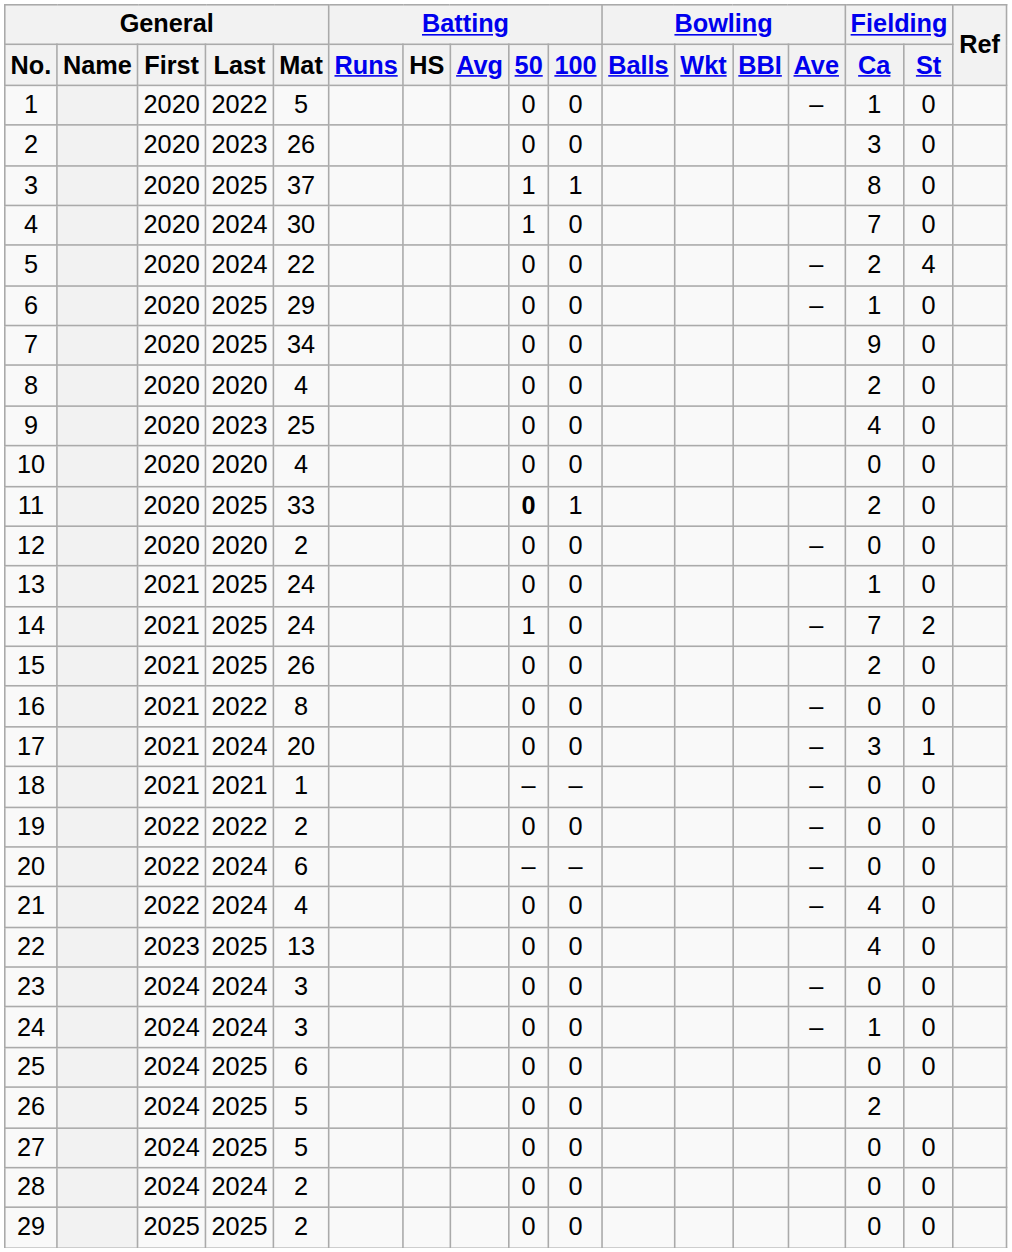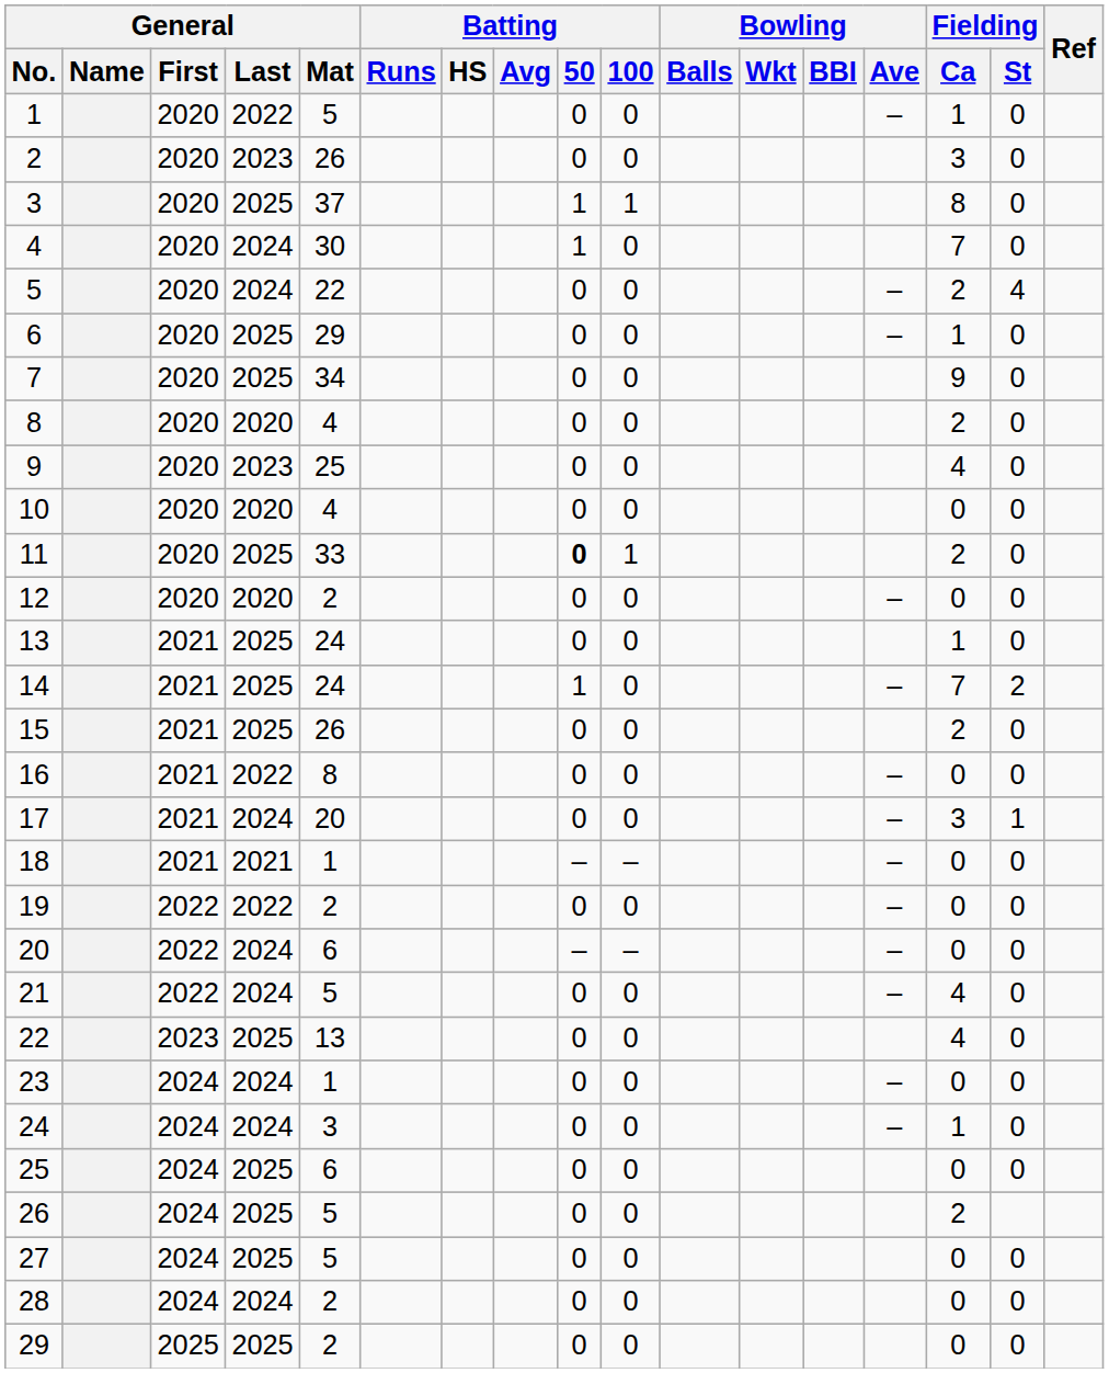21 | General / Mat: 4 -> 5
23 | General / Mat: 3 -> 1
